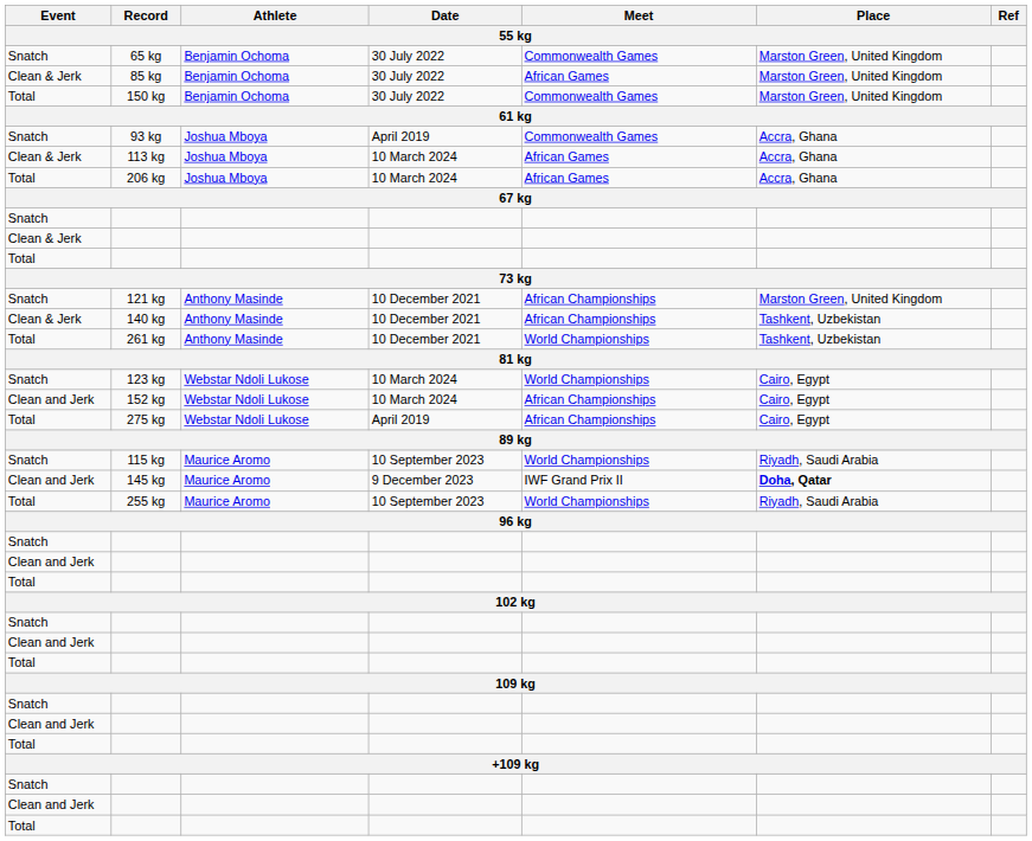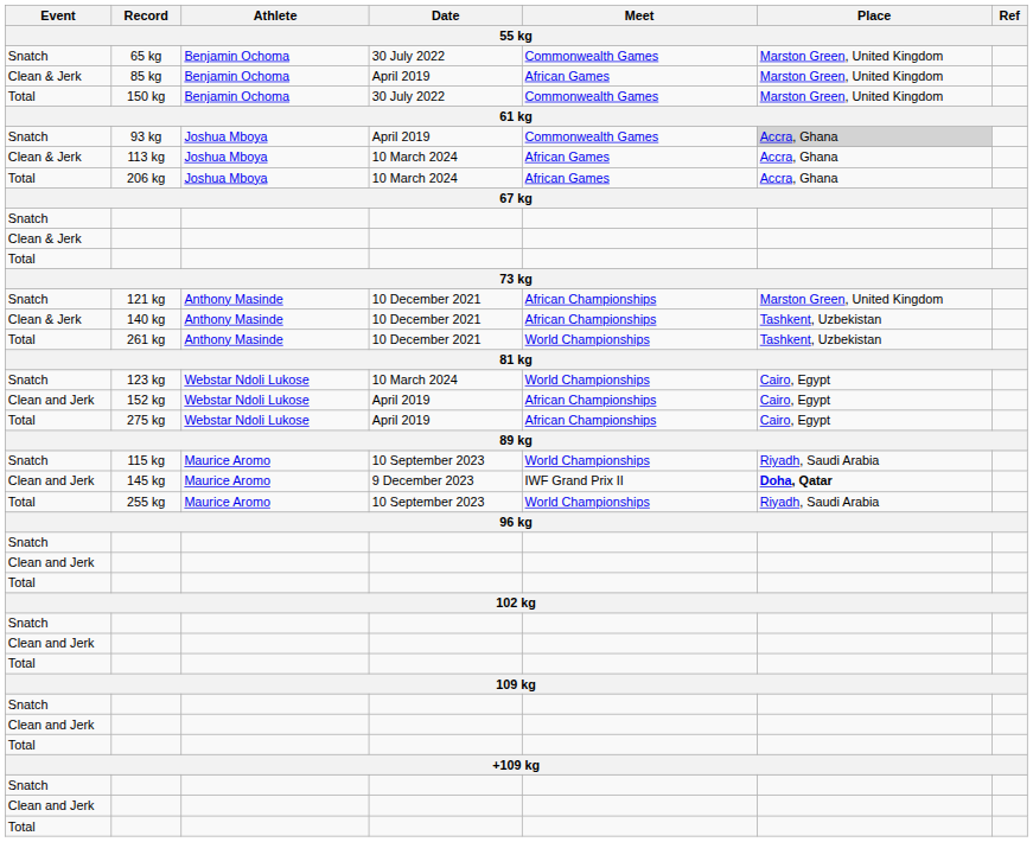85 kg | Date: 30 July 2022 -> April 2019
93 kg | Place: no background -> lightgrey background
152 kg | Date: 10 March 2024 -> April 2019
